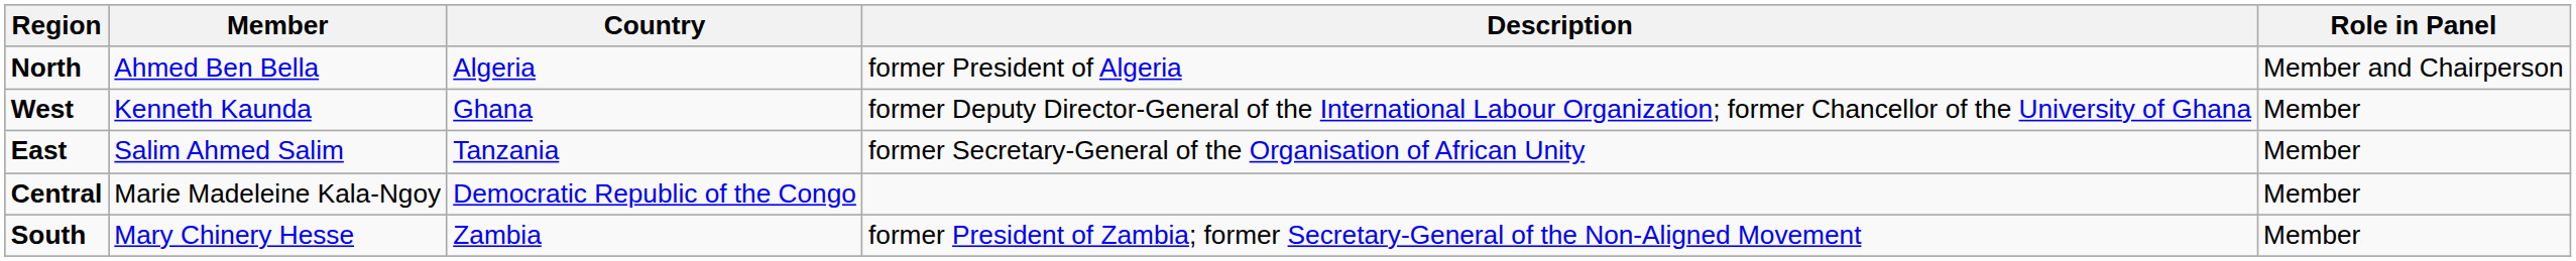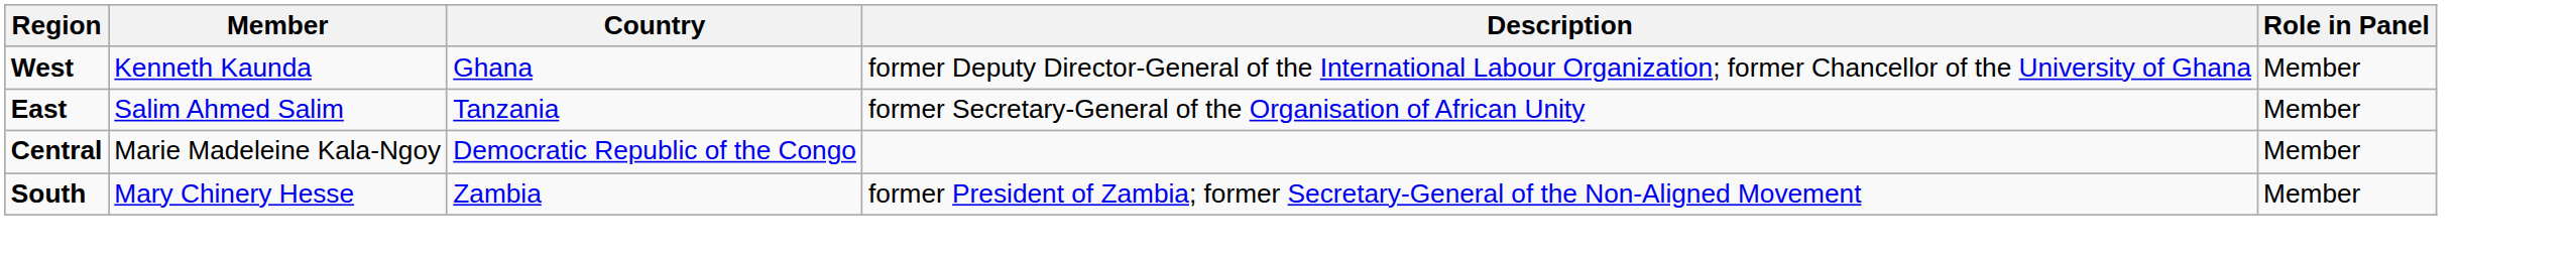- row: North | Ahmed Ben Bella | Algeria | former President of Algeria | Member and Chairperson
